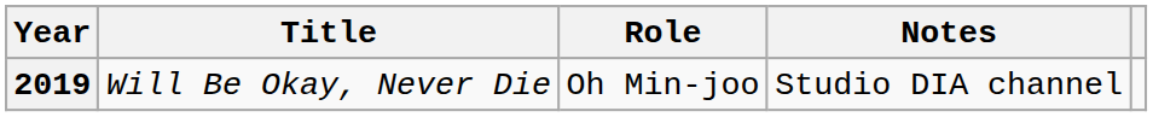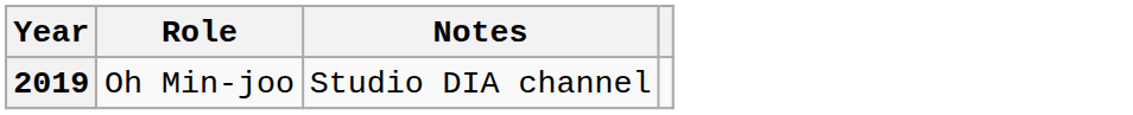- column: Title | Will Be Okay, Never Die
